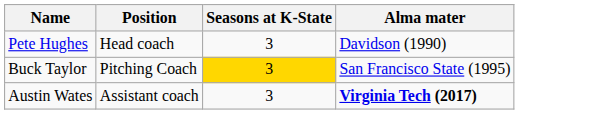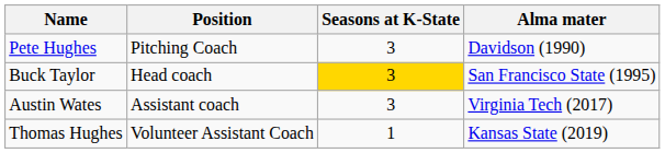Pete Hughes | Position: Head coach -> Pitching Coach
Buck Taylor | Position: Pitching Coach -> Head coach
Austin Wates | Alma mater: bold -> normal
+ row: Thomas Hughes | Volunteer Assistant Coach | 1 | Kansas State (2019)
